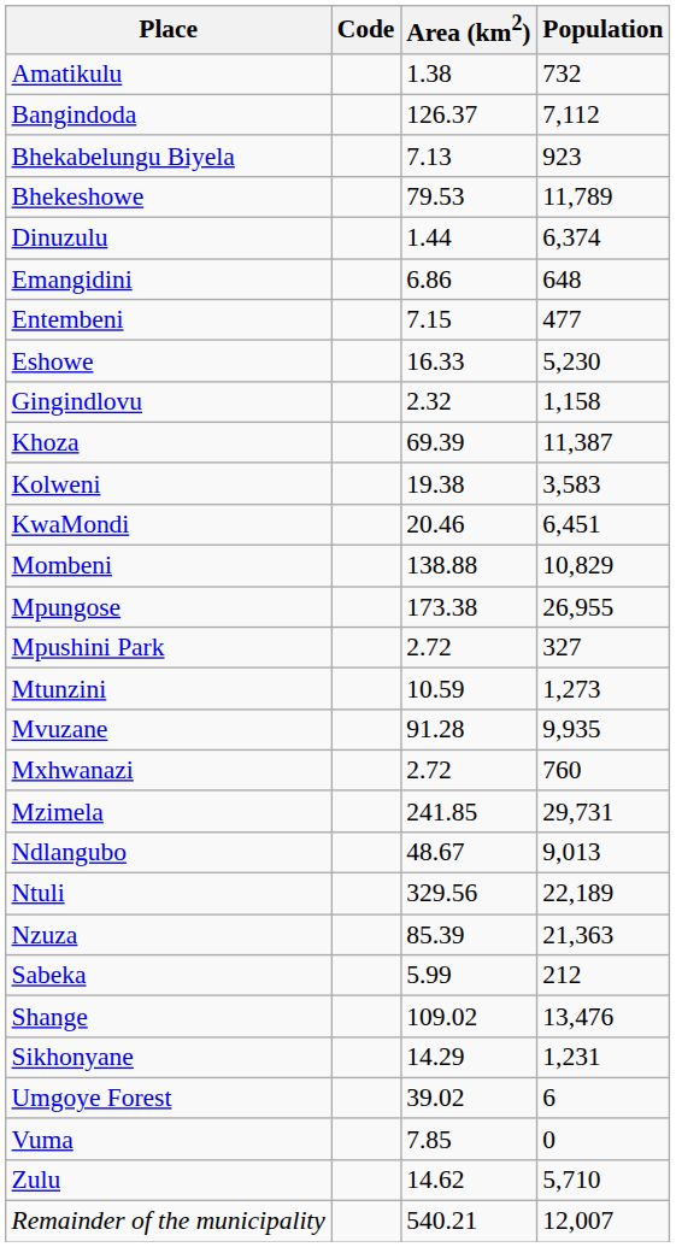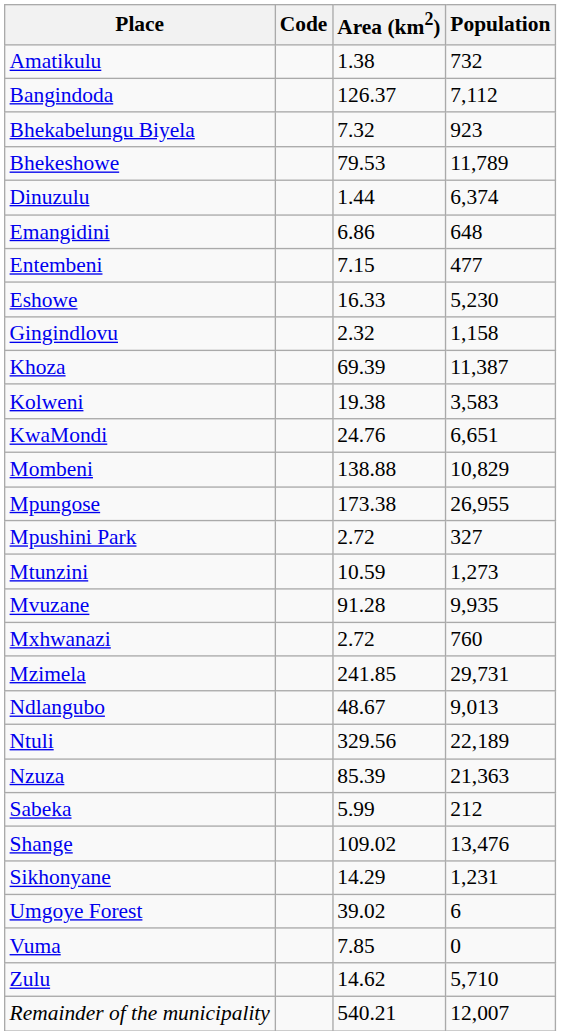Bhekabelungu Biyela | Area (km2): 7.13 -> 7.32
KwaMondi | Area (km2): 20.46 -> 24.76
KwaMondi | Population: 6,451 -> 6,651
